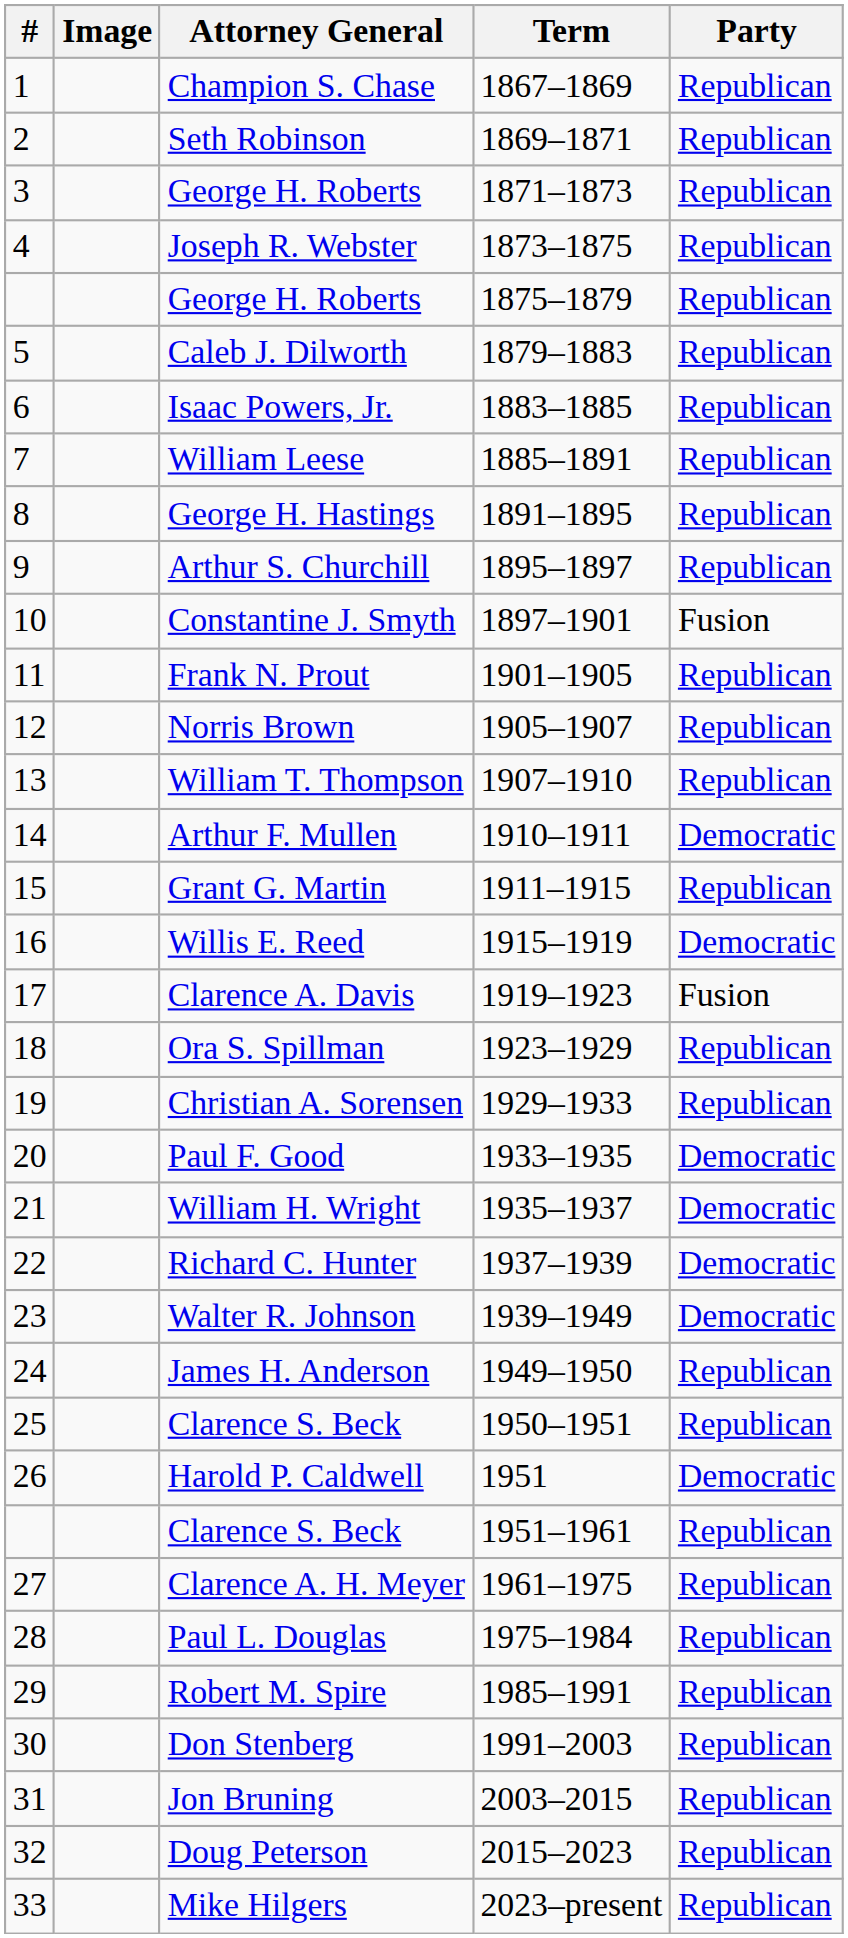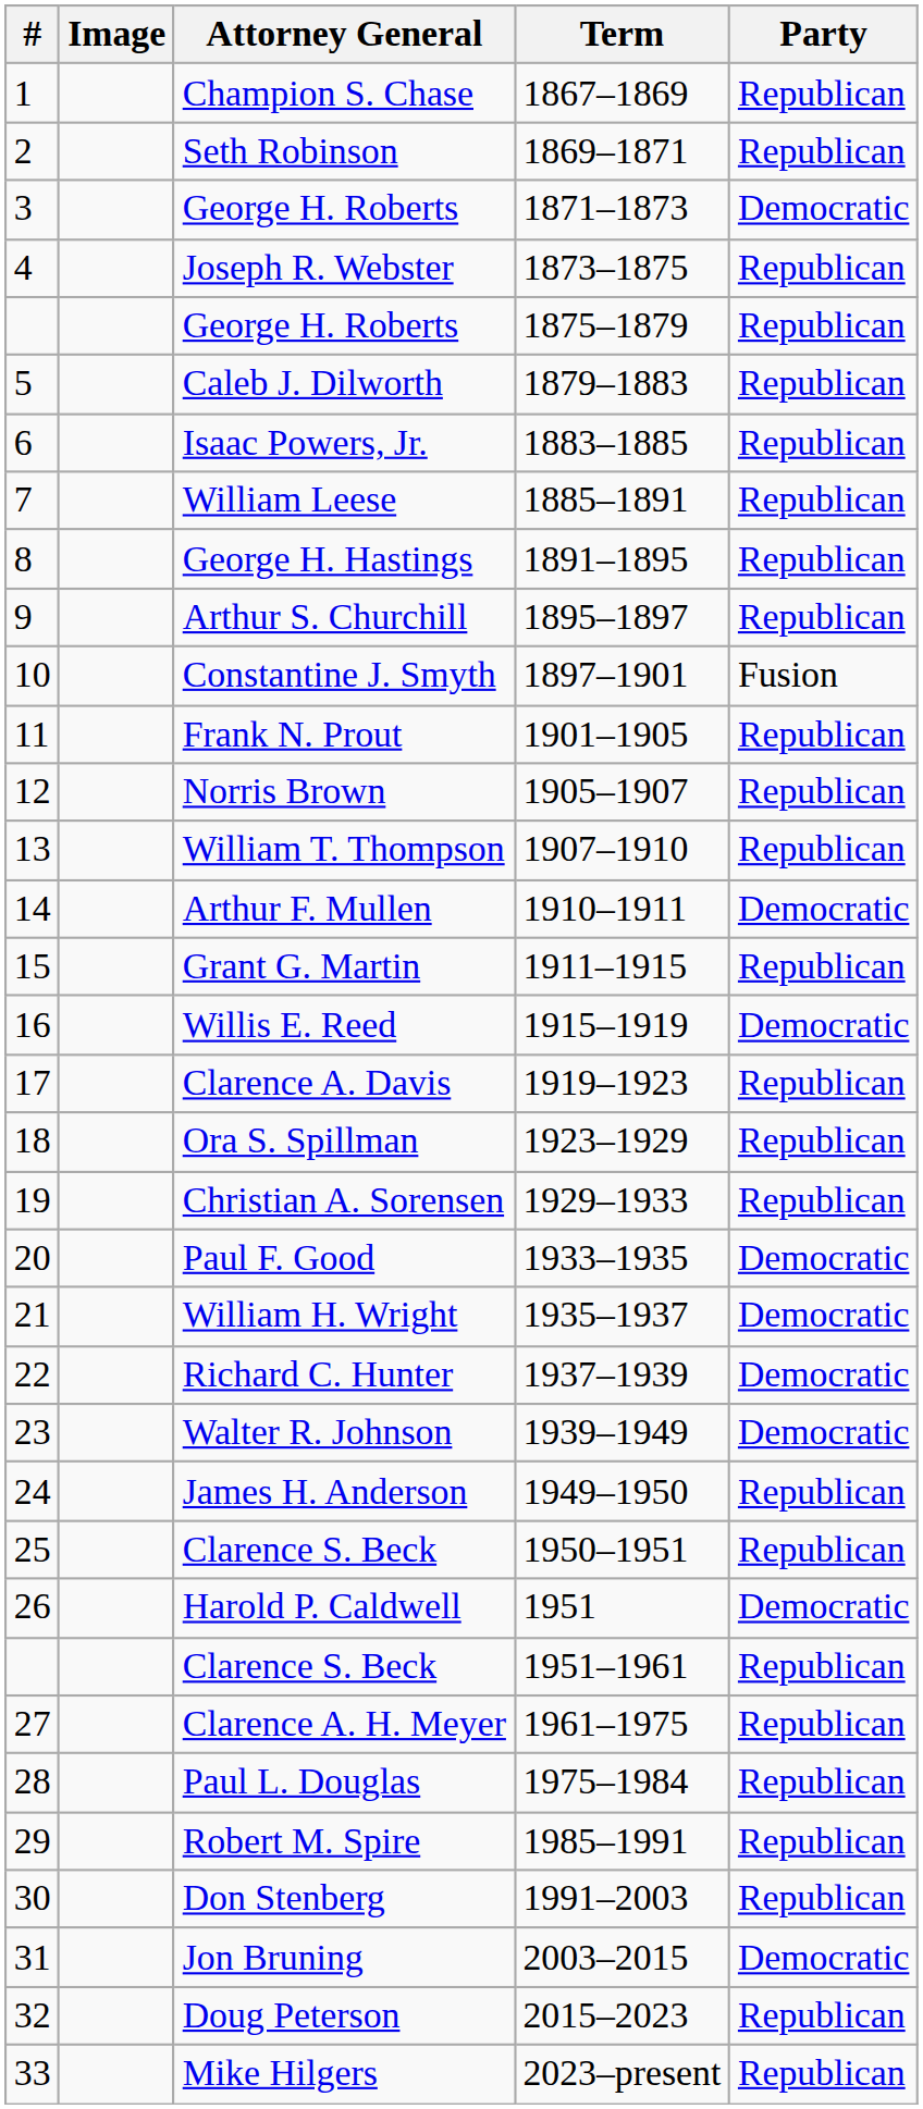George H. Roberts / 1871–1873 | Party: Republican -> Democratic
Clarence A. Davis | Party: Fusion -> Republican
Jon Bruning | Party: Republican -> Democratic
